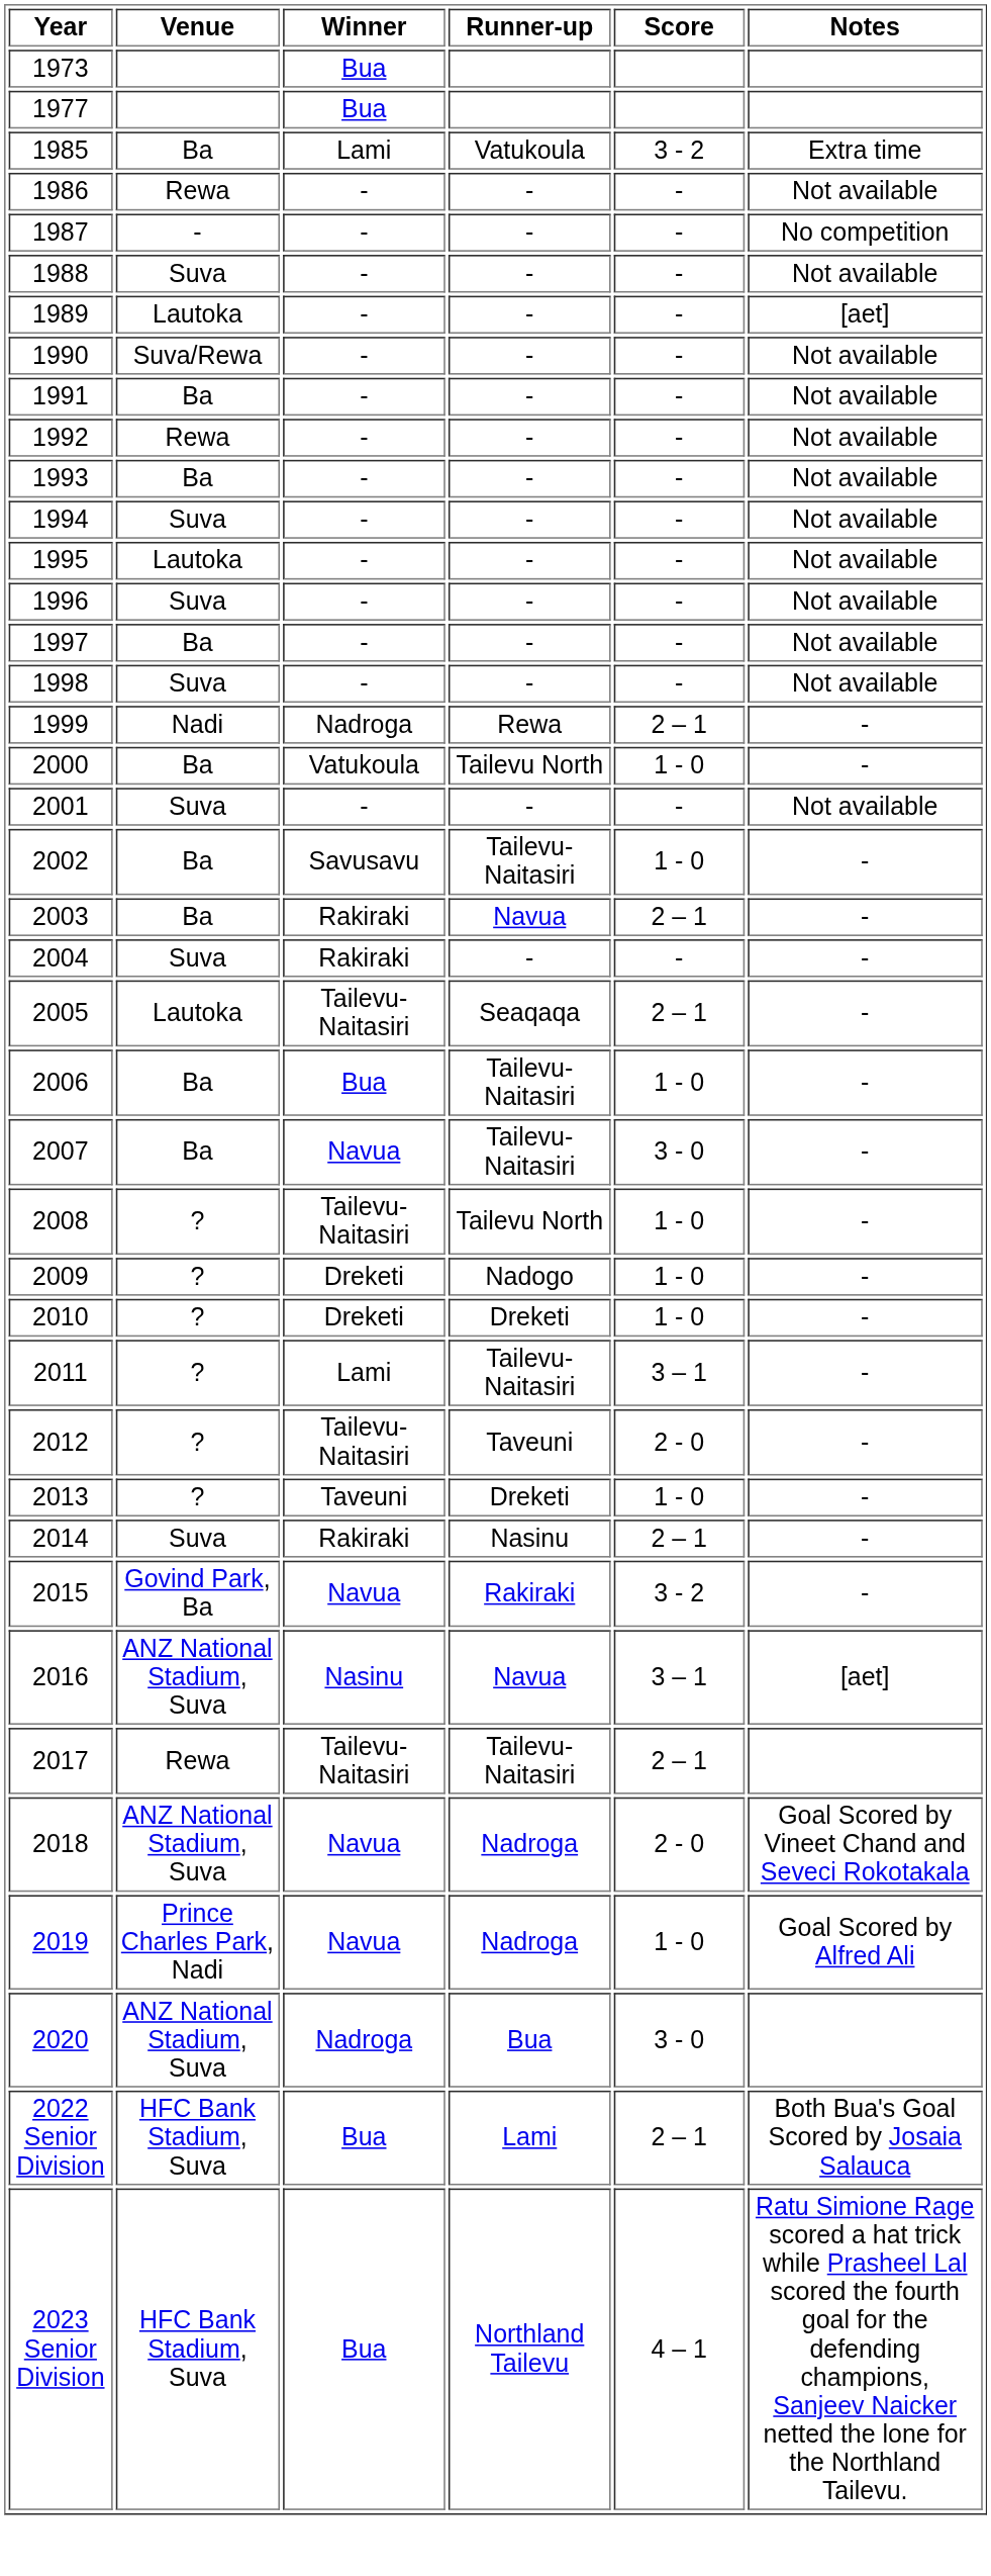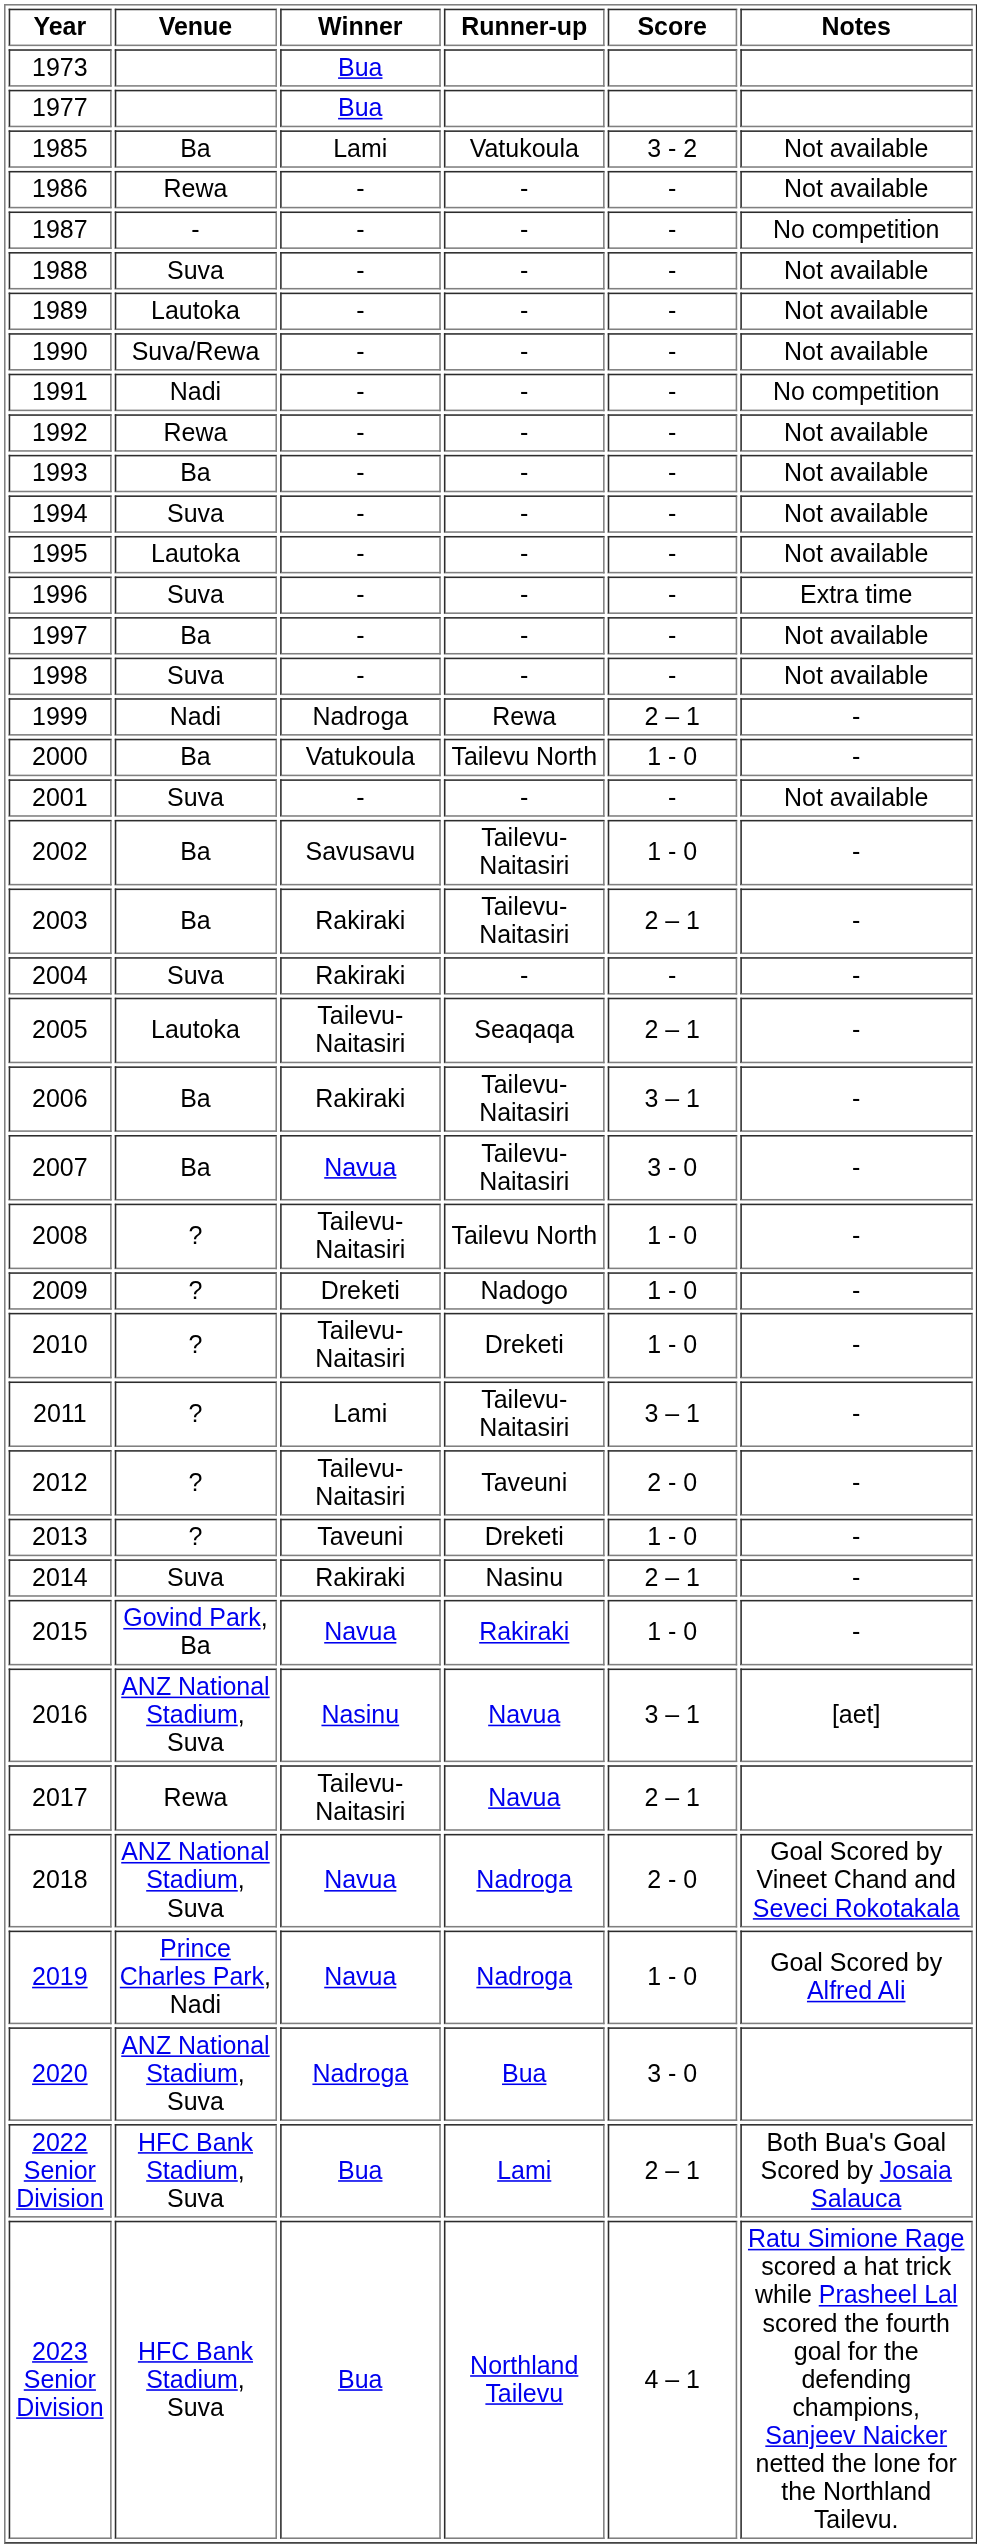1985 | Notes: Extra time -> Not available
1989 | Notes: [aet] -> Not available
1991 | Venue: Ba -> Nadi
1991 | Notes: Not available -> No competition
1996 | Notes: Not available -> Extra time
2003 | Runner-up: Navua -> Tailevu-Naitasiri
2006 | Winner: Bua -> Rakiraki
2006 | Score: 1 - 0 -> 3 – 1
2010 | Winner: Dreketi -> Tailevu-Naitasiri
2015 | Score: 3 - 2 -> 1 - 0
2017 | Runner-up: Tailevu-Naitasiri -> Navua
